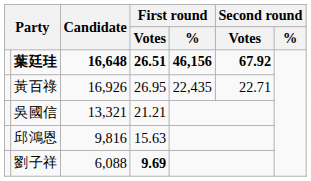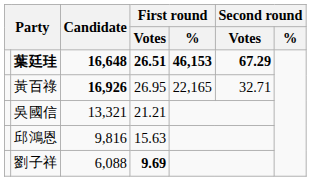葉廷珪 | First round / %: 46,156 -> 46,153
葉廷珪 | Second round / Votes: 67.92 -> 67.29
黃百祿 | Candidate: normal -> bold
黃百祿 | First round / %: 22,435 -> 22,165
黃百祿 | Second round / Votes: 22.71 -> 32.71
